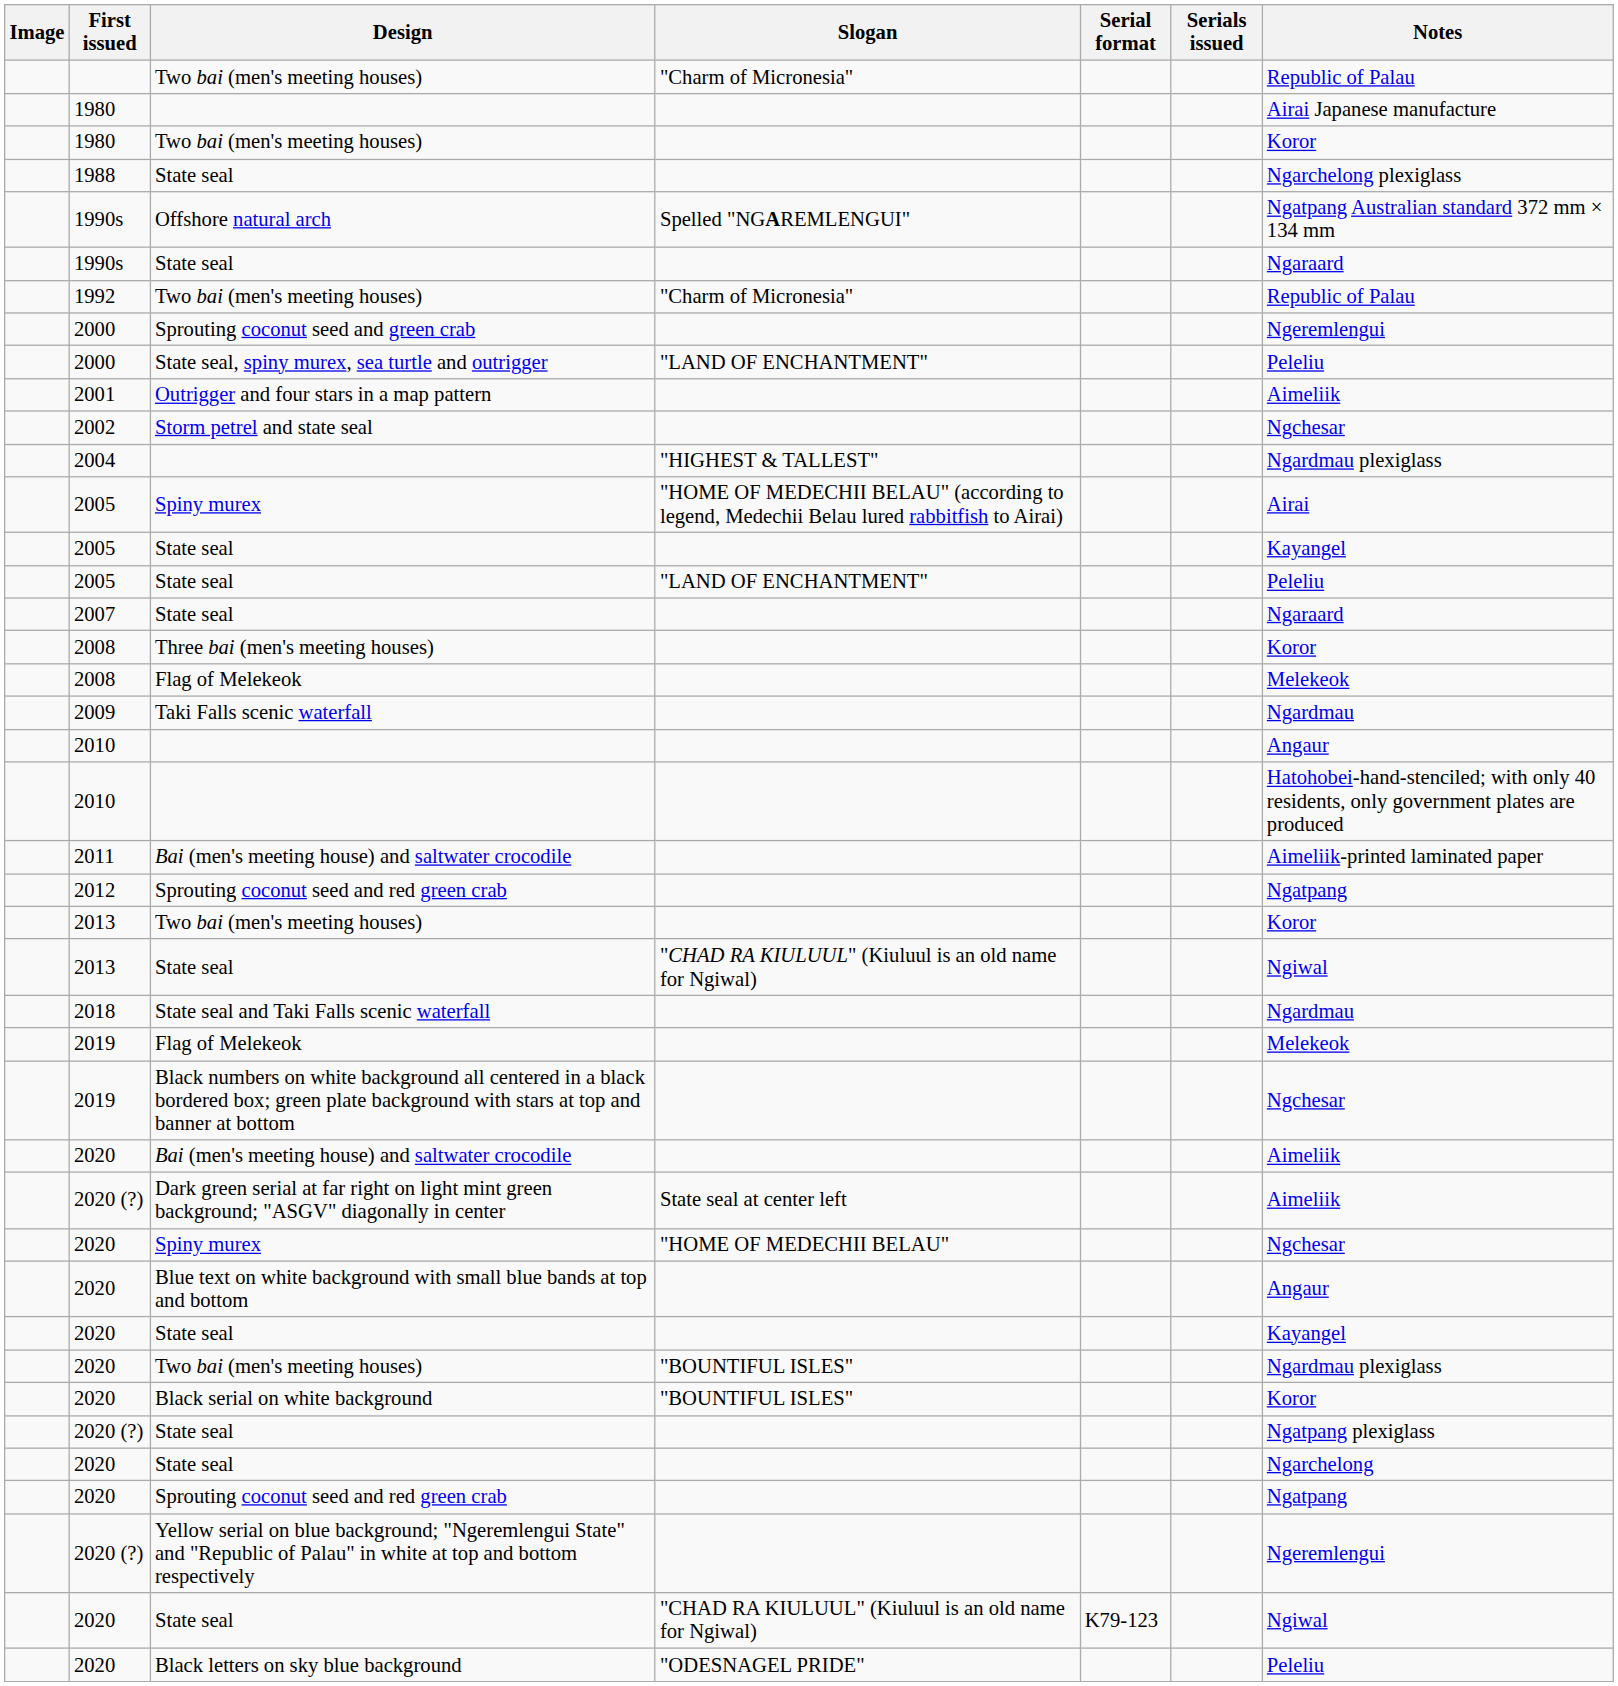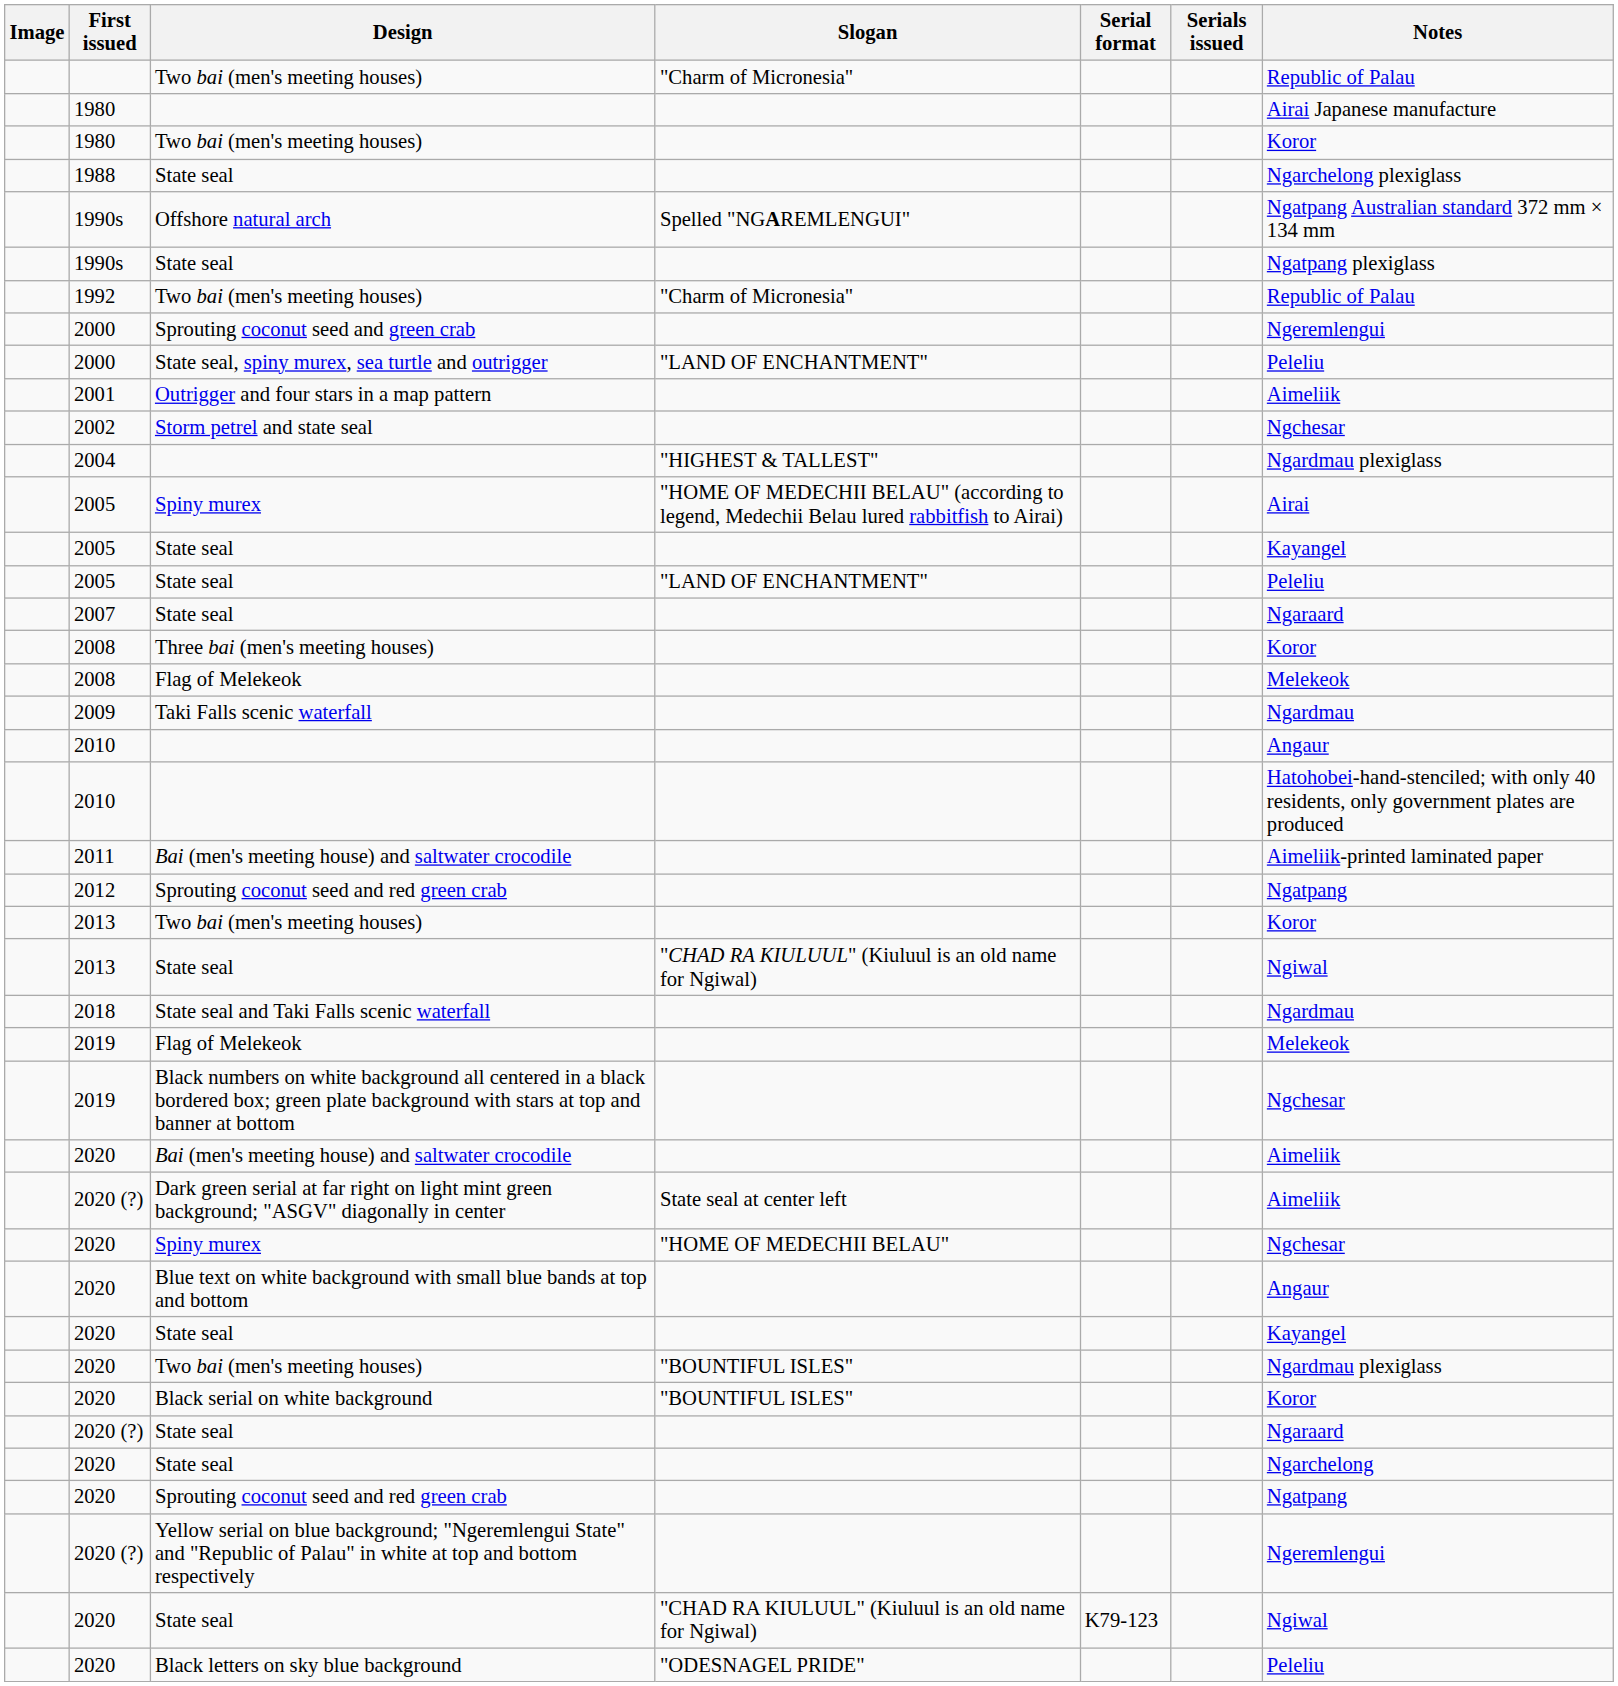1990s / State seal | Notes: Ngaraard -> Ngatpang plexiglass
2020 (?) / State seal | Notes: Ngatpang plexiglass -> Ngaraard
